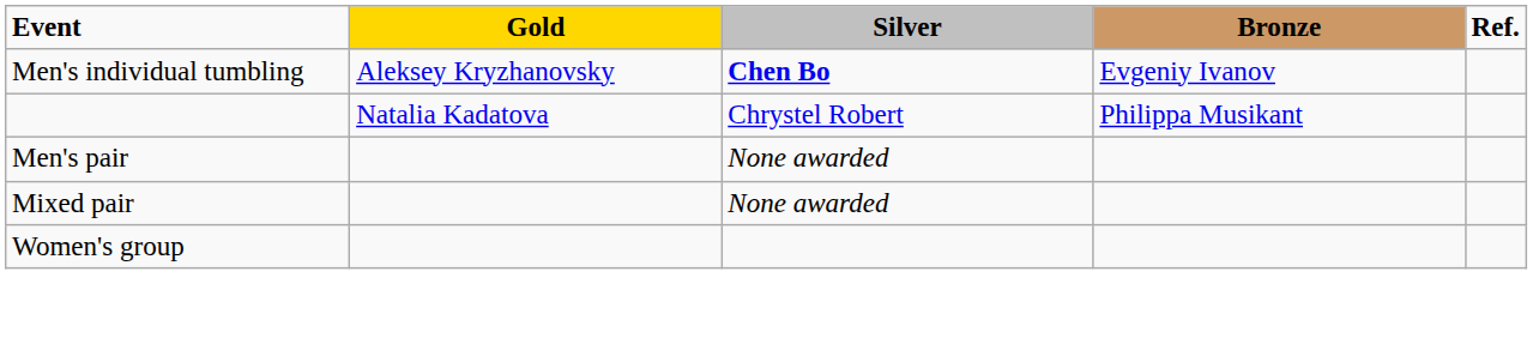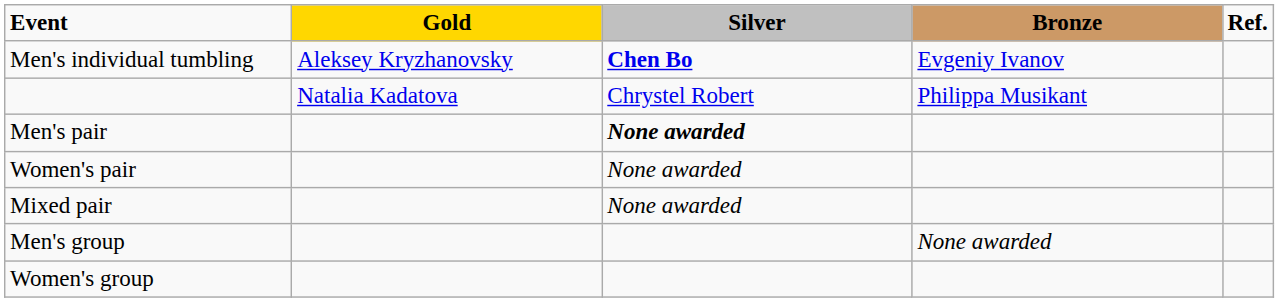Men's pair | Silver: normal -> bold
+ row: Women's pair | None awarded
+ row: Men's group | None awarded
